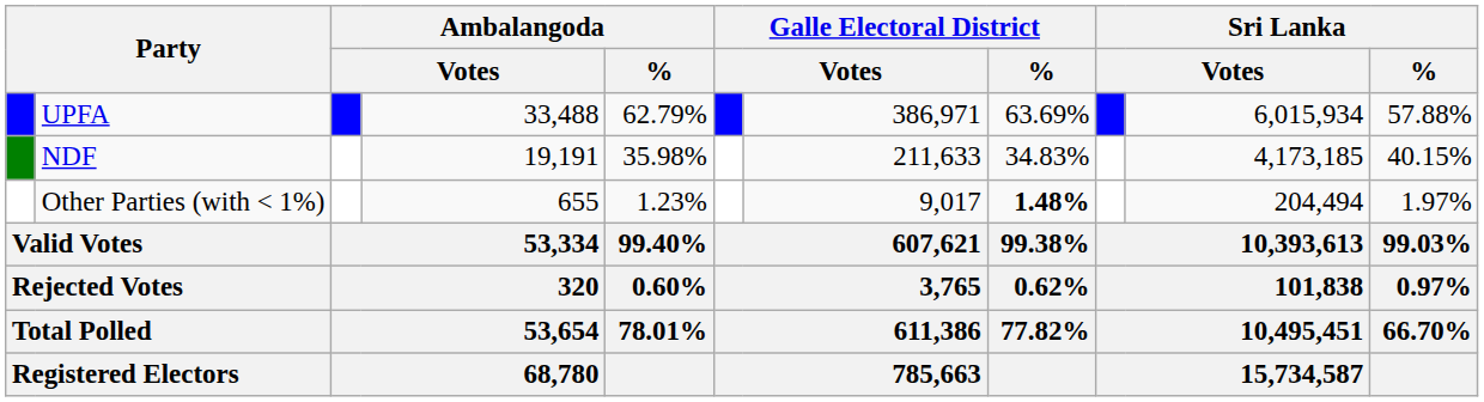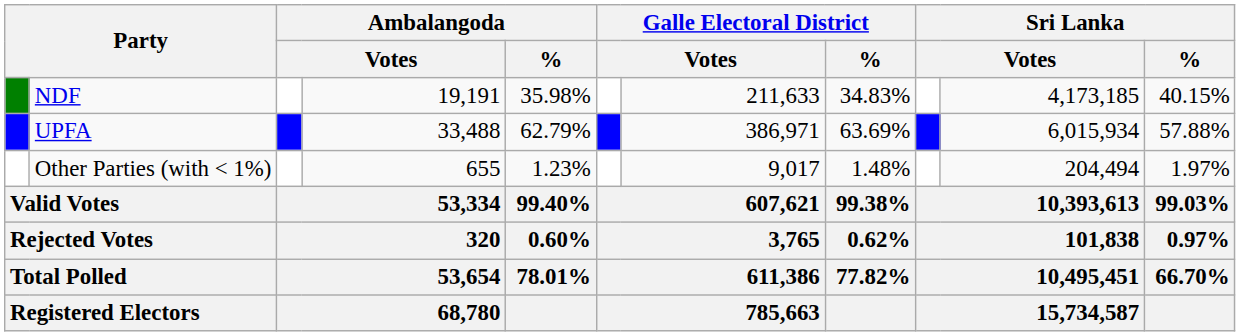rows swapped: UPFA <-> NDF
Other Parties (with < 1%) | Galle Electoral District / %: bold -> normal
